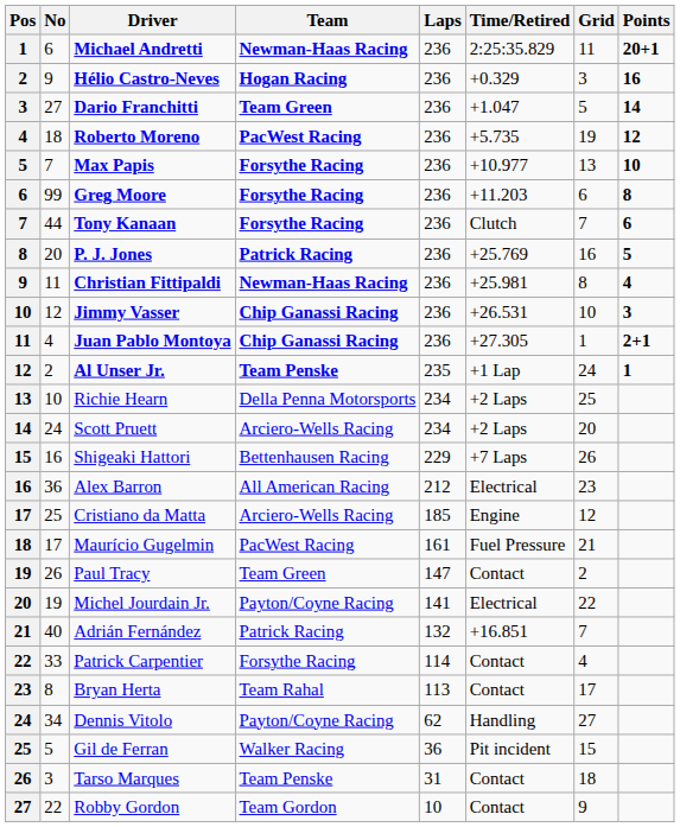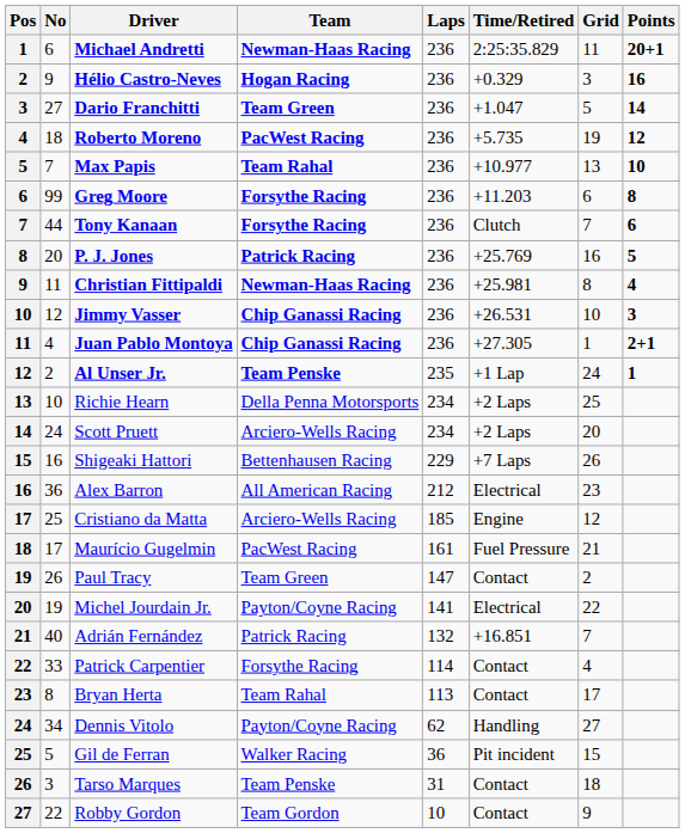Max Papis | Team: Forsythe Racing -> Team Rahal
